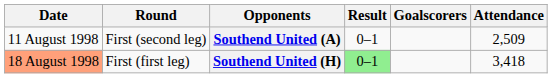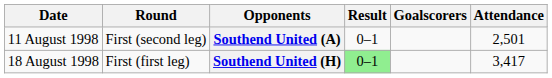Southend United (A) | Attendance: 2,509 -> 2,501
Southend United (H) | Date: lightsalmon background -> no background
Southend United (H) | Attendance: 3,418 -> 3,417
